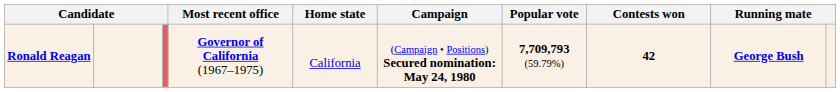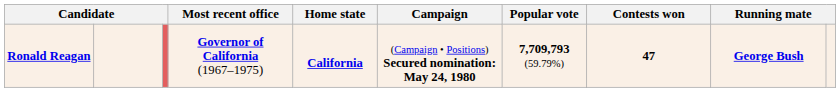Ronald Reagan | Home state: normal -> bold
Ronald Reagan | Contests won: 42 -> 47
